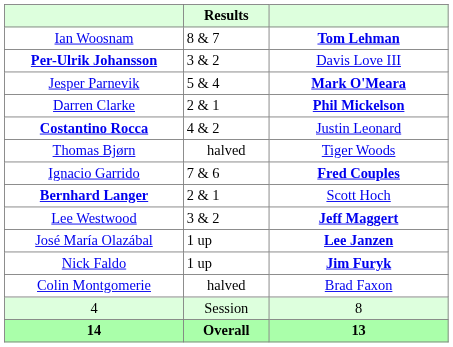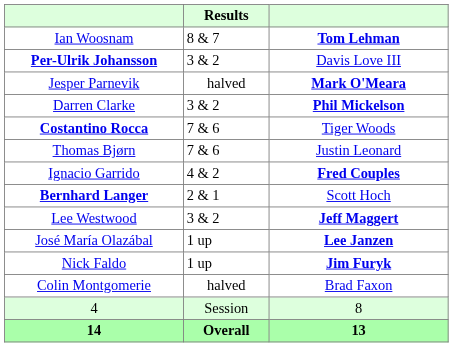Jesper Parnevik | Results: 5 & 4 -> halved
Darren Clarke | Results: 2 & 1 -> 3 & 2
Costantino Rocca | Results: 4 & 2 -> 7 & 6
Costantino Rocca | column 3: Justin Leonard -> Tiger Woods
Thomas Bjørn | Results: halved -> 7 & 6
Thomas Bjørn | column 3: Tiger Woods -> Justin Leonard
Ignacio Garrido | Results: 7 & 6 -> 4 & 2
